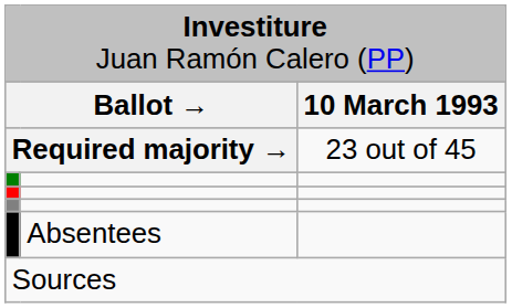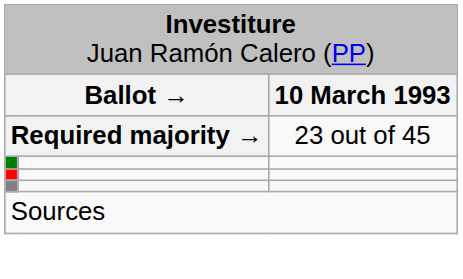- row: Absentees
